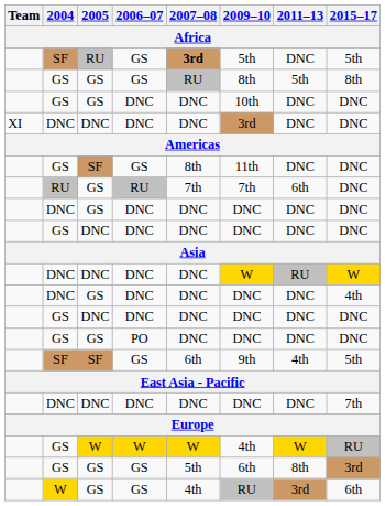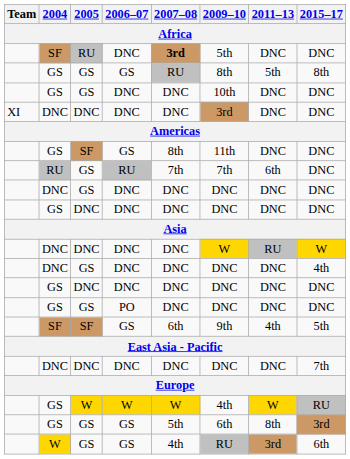SF / RU | 2006–07: GS -> DNC
SF / RU | 2015–17: 5th -> DNC
